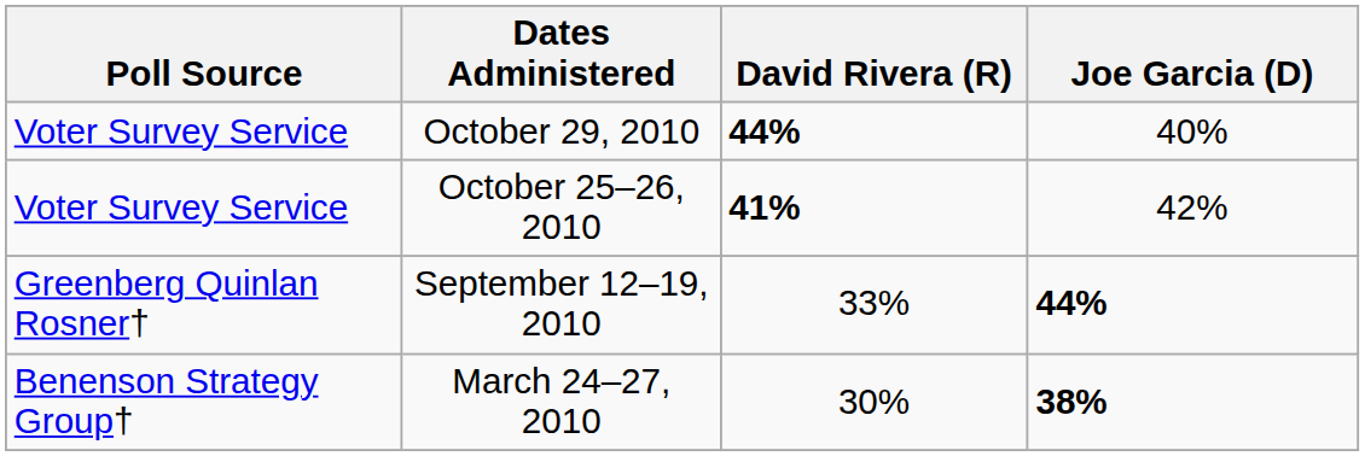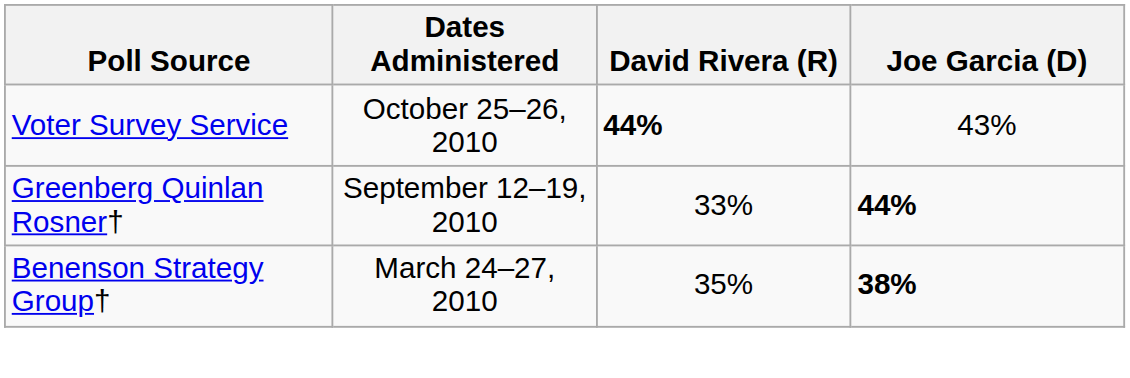- row: Voter Survey Service | October 29, 2010 | 44% | 40%
October 25–26, 2010 | David Rivera (R): 41% -> 44%
October 25–26, 2010 | Joe Garcia (D): 42% -> 43%
March 24–27, 2010 | David Rivera (R): 30% -> 35%
